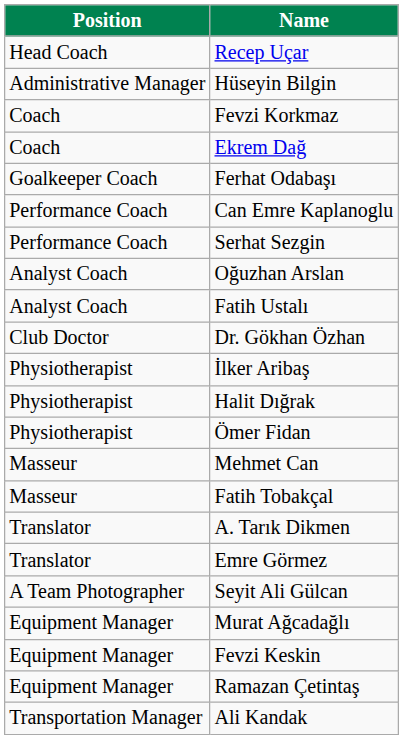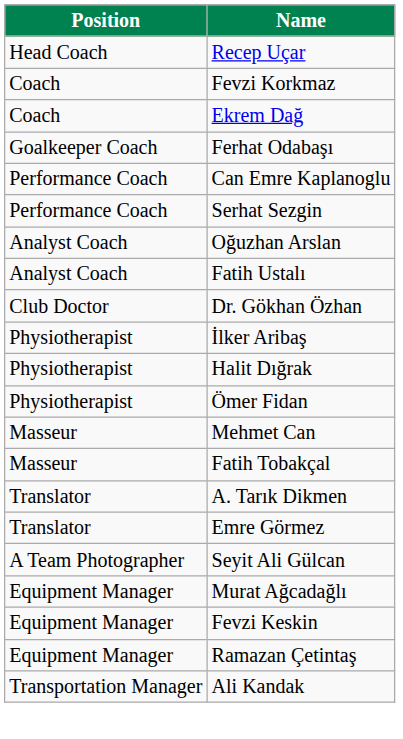- row: Administrative Manager | Hüseyin Bilgin
